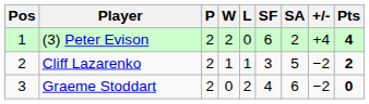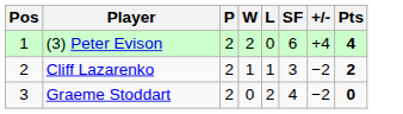- column: SA | 2 | 5 | 6
